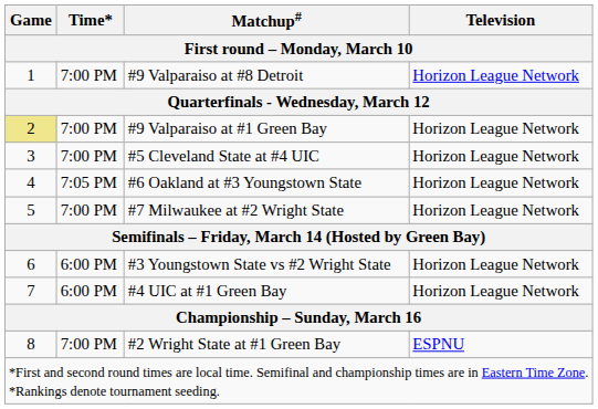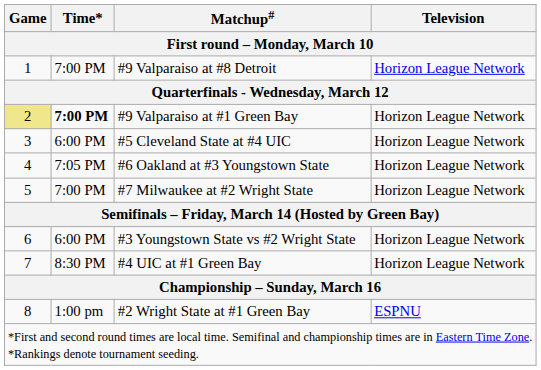#9 Valparaiso at #1 Green Bay | Time*: normal -> bold
#5 Cleveland State at #4 UIC | Time*: 7:00 PM -> 6:00 PM
#4 UIC at #1 Green Bay | Time*: 6:00 PM -> 8:30 PM
#2 Wright State at #1 Green Bay | Time*: 7:00 PM -> 1:00 pm
